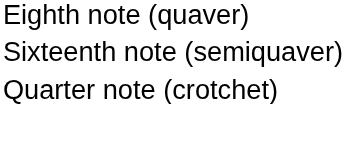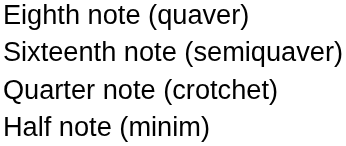+ row: Half note (minim)
